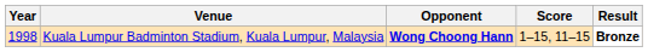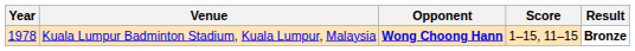Kuala Lumpur Badminton Stadium, Kuala Lumpur, Malaysia | Year: 1998 -> 1978
